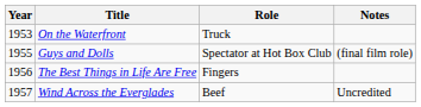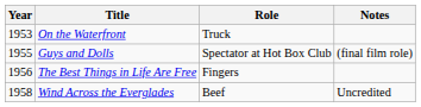Wind Across the Everglades | Year: 1957 -> 1958
